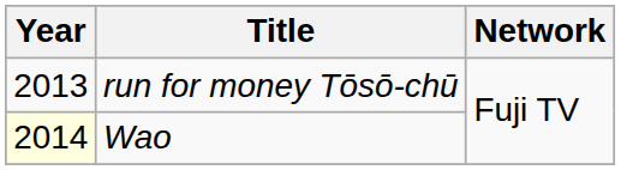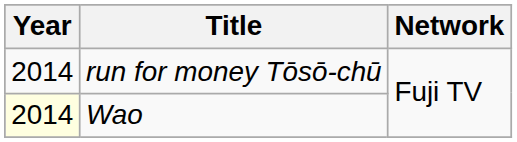run for money Tōsō-chū | Year: 2013 -> 2014
